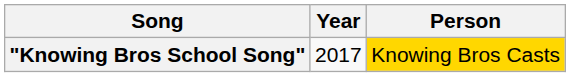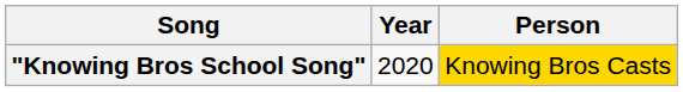"Knowing Bros School Song" | Year: 2017 -> 2020
